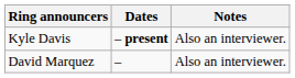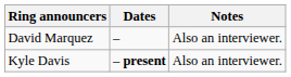rows swapped: David Marquez <-> Kyle Davis
